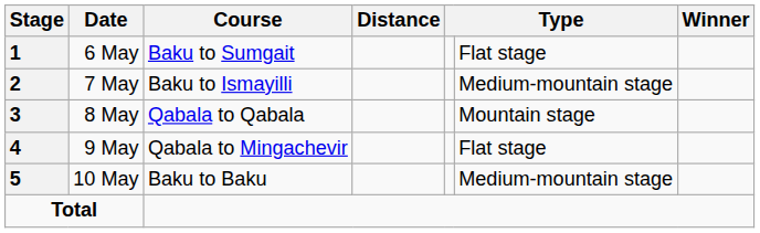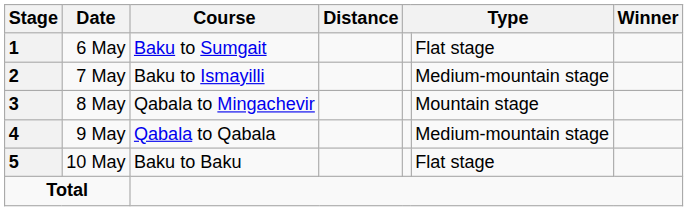8 May | Course: Qabala to Qabala -> Qabala to Mingachevir
9 May | Course: Qabala to Mingachevir -> Qabala to Qabala
9 May | column 6: Flat stage -> Medium-mountain stage
10 May | column 6: Medium-mountain stage -> Flat stage
